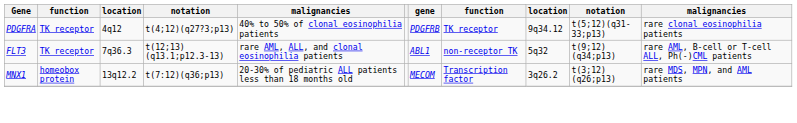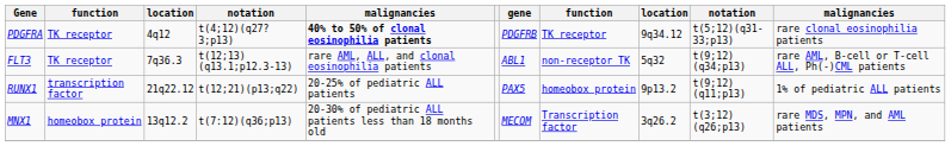PDGFRA | column 5: normal -> bold
+ row: RUNX1 | transcription factor | 21q22.12 | t(12;21)(p13;q22) | 20-25% of pediatric ALL patients | PAX5 | homeobox protein | 9p13.2 | t(9;12)(q11;p13) | 1% of pediatric ALL patients
